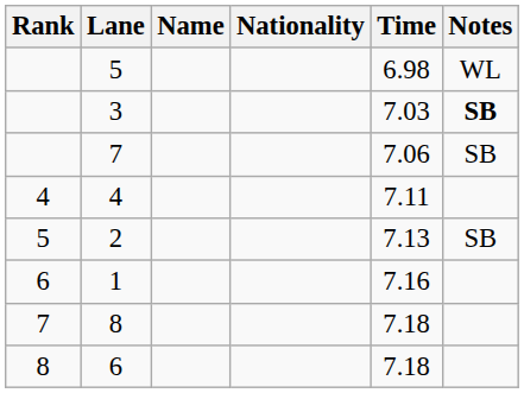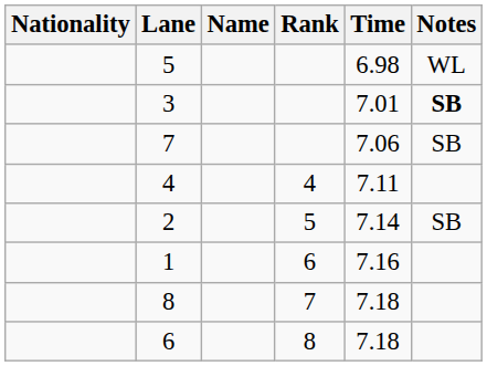columns swapped: Rank <-> Nationality
3 | Time: 7.03 -> 7.01
2 | Time: 7.13 -> 7.14
